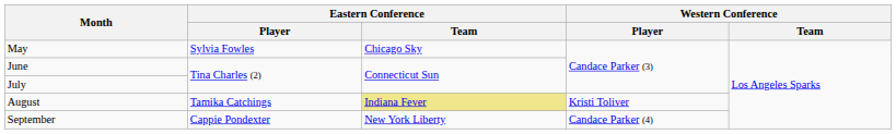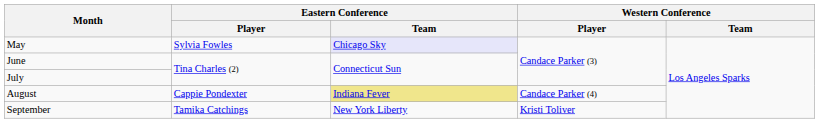May | Eastern Conference / Team: no background -> lavender background
August | Eastern Conference / Player: Tamika Catchings -> Cappie Pondexter
August | Western Conference / Player: Kristi Toliver -> Candace Parker (4)
September | Eastern Conference / Player: Cappie Pondexter -> Tamika Catchings
September | Western Conference / Player: Candace Parker (4) -> Kristi Toliver
